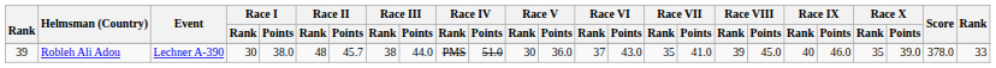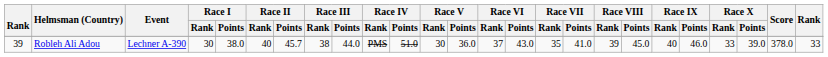Robleh Ali Adou | Race II / Rank: 48 -> 40
Robleh Ali Adou | Race X / Rank: 35 -> 33
